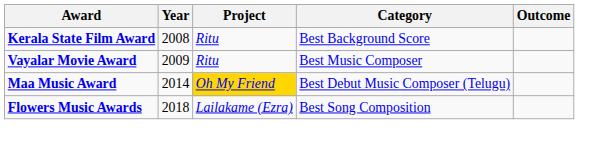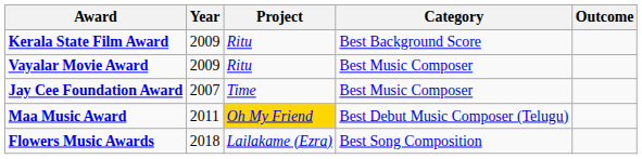Kerala State Film Award | Year: 2008 -> 2009
+ row: Jay Cee Foundation Award | 2007 | Time | Best Music Composer
Maa Music Award | Year: 2014 -> 2011
